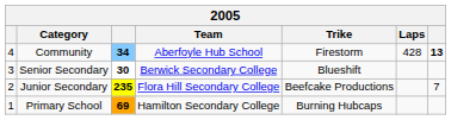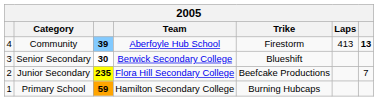Community | column 3: 34 -> 39
Community | Laps: 428 -> 413
Primary School | column 3: 69 -> 59
